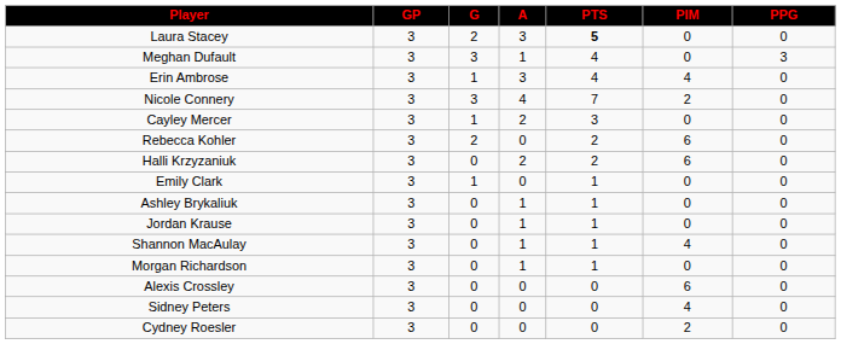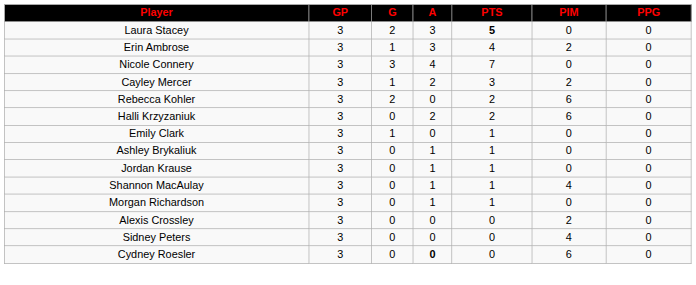- row: Meghan Dufault | 3 | 3 | 1 | 4 | 0 | 3
Erin Ambrose | PIM: 4 -> 2
Nicole Connery | PIM: 2 -> 0
Cayley Mercer | PIM: 0 -> 2
Alexis Crossley | PIM: 6 -> 2
Cydney Roesler | A: normal -> bold
Cydney Roesler | PIM: 2 -> 6
